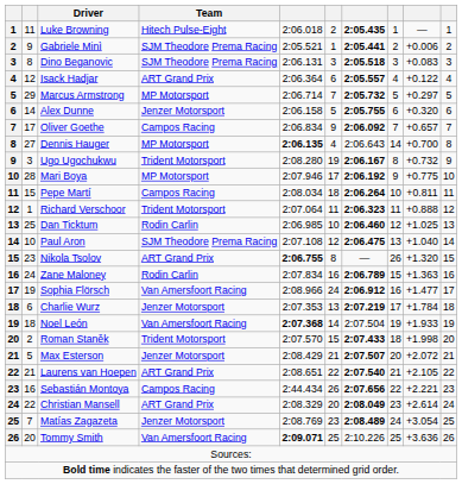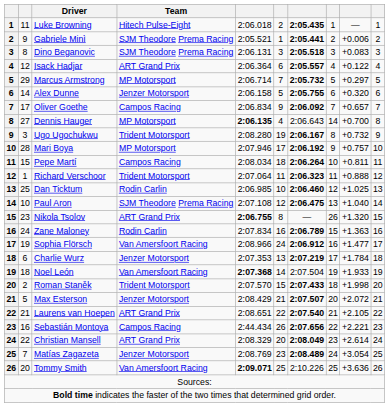Mari Boya | column 9: +0.775 -> +0.757
